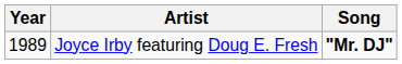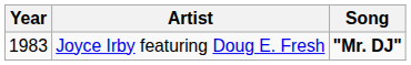Joyce Irby featuring Doug E. Fresh | Year: 1989 -> 1983
